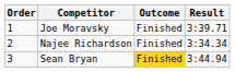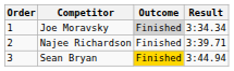Joe Moravsky | Outcome: no background -> lightgrey background
Joe Moravsky | Result: 3:39.71 -> 3:34.34
Najee Richardson | Result: 3:34.34 -> 3:39.71
